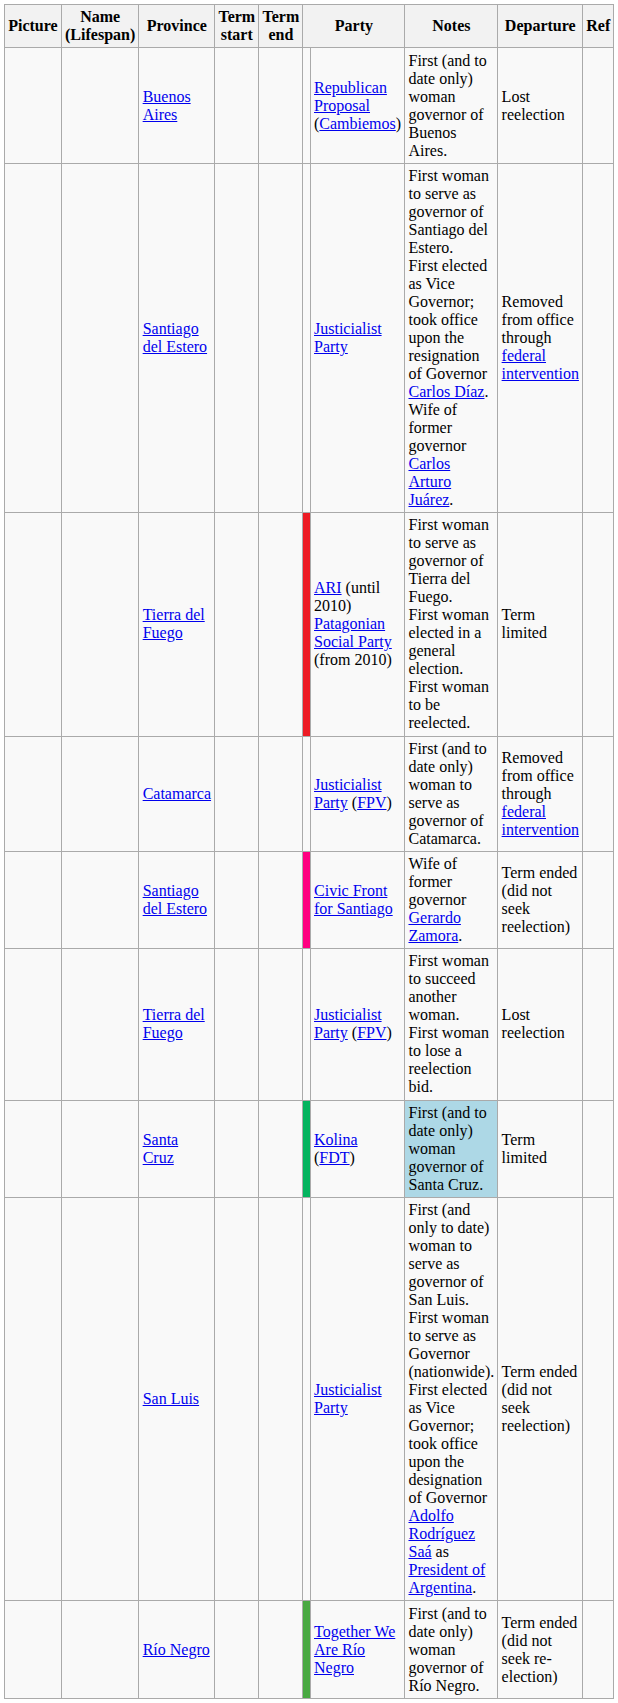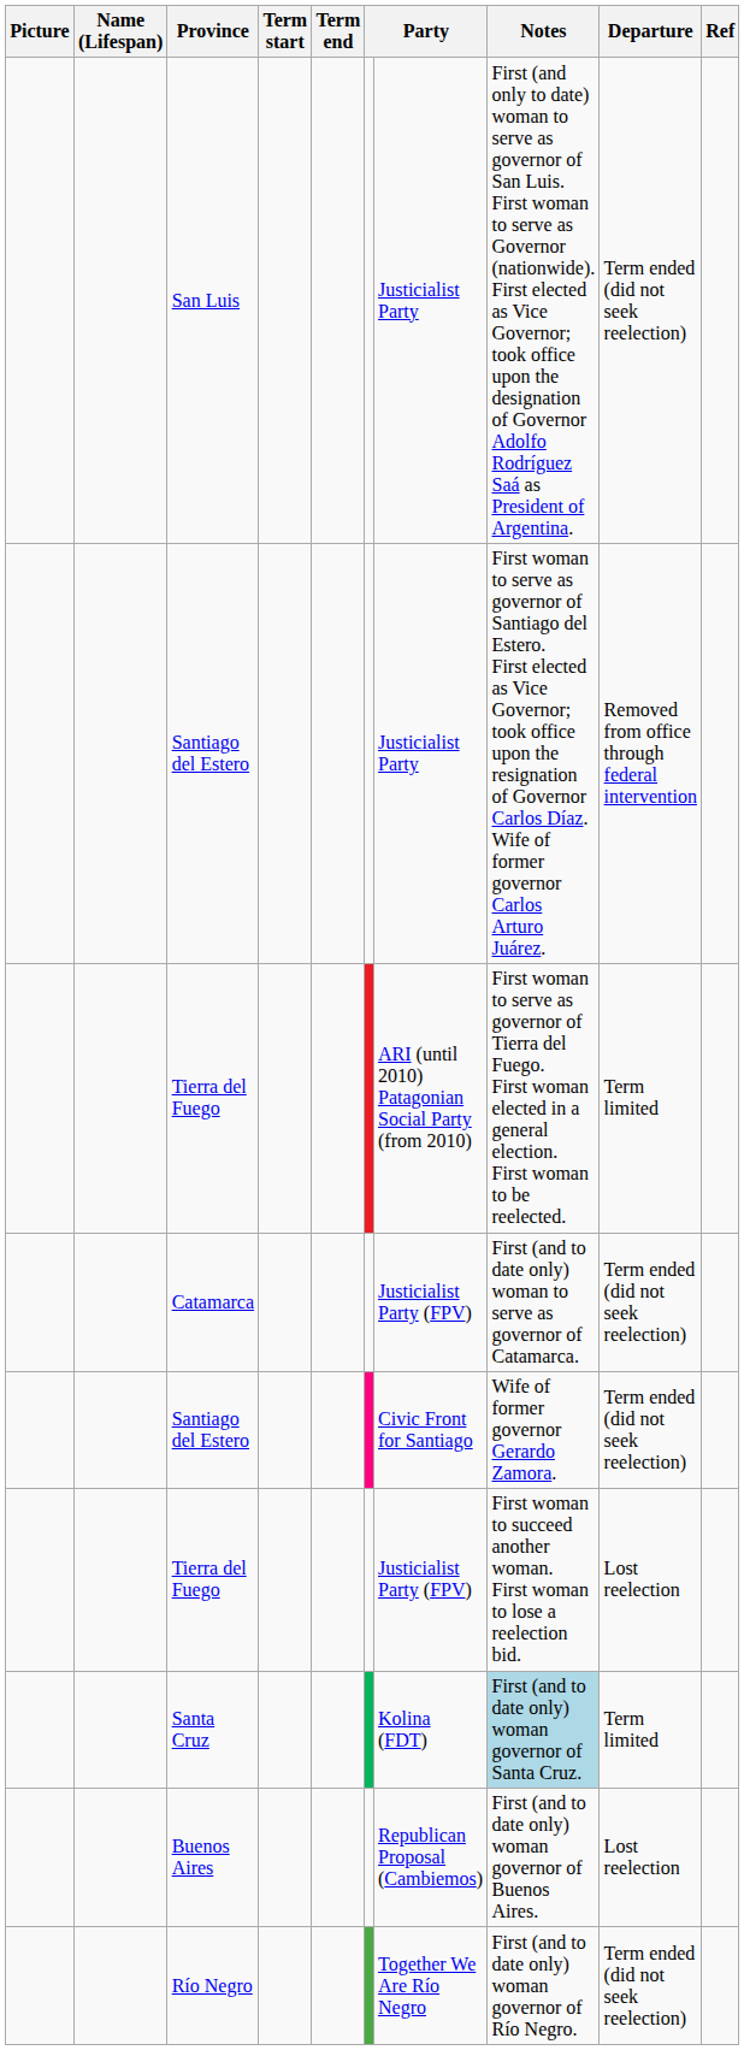rows swapped: San Luis <-> Buenos Aires
Catamarca | Departure: Removed from office through federal intervention -> Term ended (did not seek reelection)
Río Negro | Departure: Term ended (did not seek re-election) -> Term ended (did not seek reelection)
